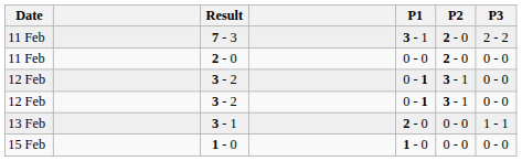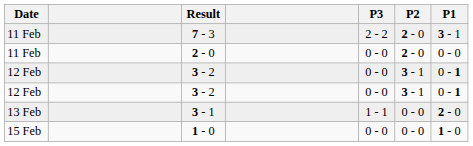columns swapped: P1 <-> P3
